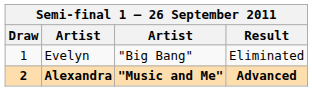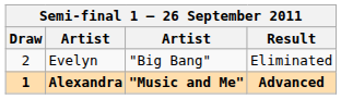Evelyn | Draw: 1 -> 2
Alexandra | Draw: 2 -> 1
